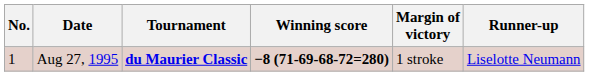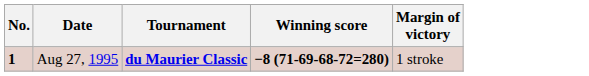- column: Runner-up | Liselotte Neumann
Aug 27, 1995 | No.: normal -> bold
